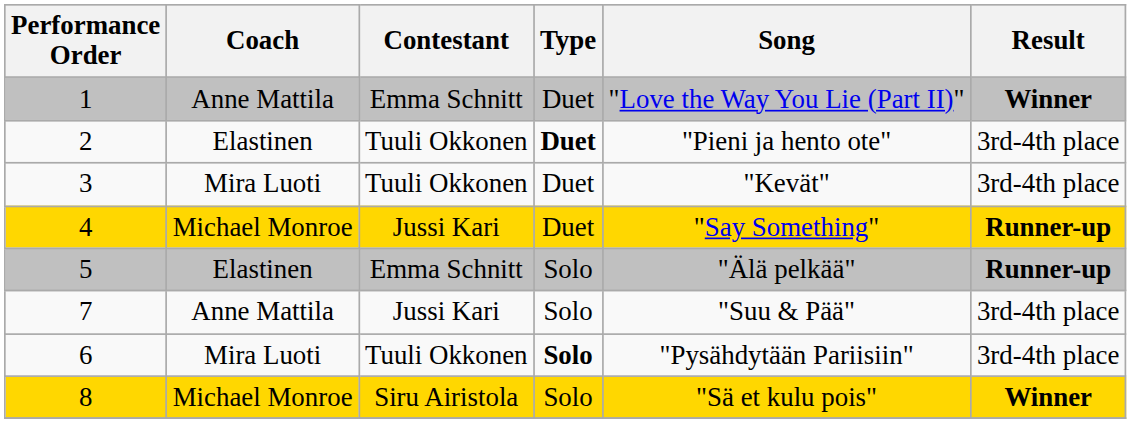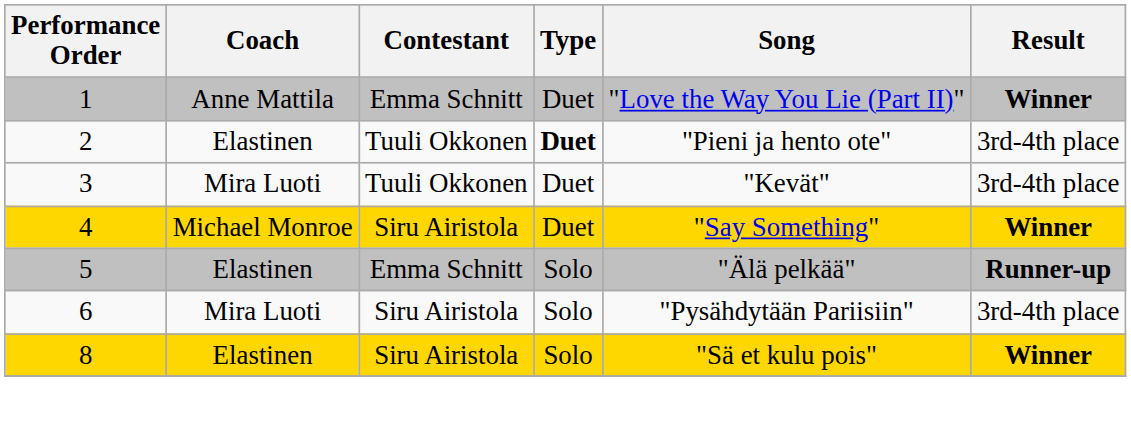4 | Contestant: Jussi Kari -> Siru Airistola
4 | Result: Runner-up -> Winner
- row: 7 | Anne Mattila | Jussi Kari | Solo | "Suu & Pää" | 3rd-4th place
6 | Contestant: Tuuli Okkonen -> Siru Airistola
6 | Type: bold -> normal
8 | Coach: Michael Monroe -> Elastinen
